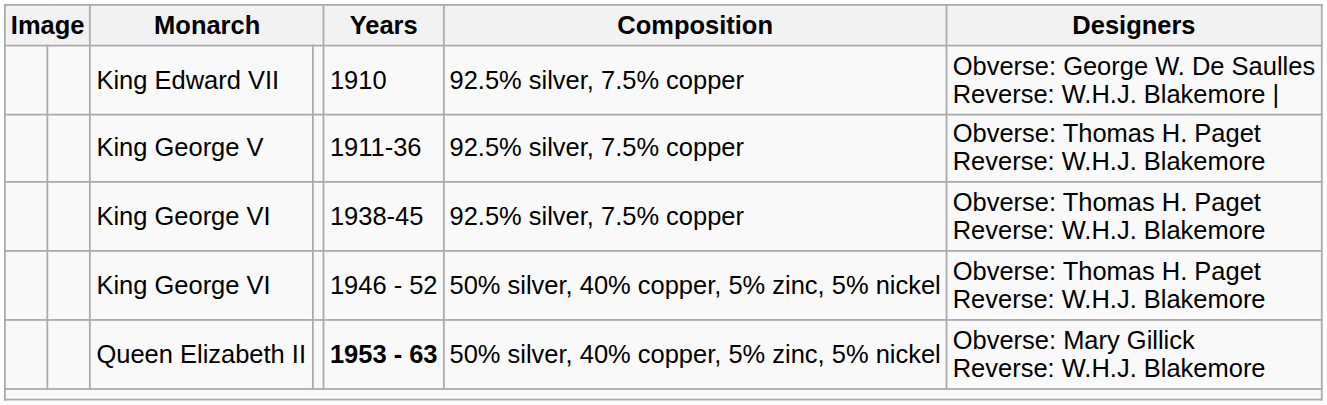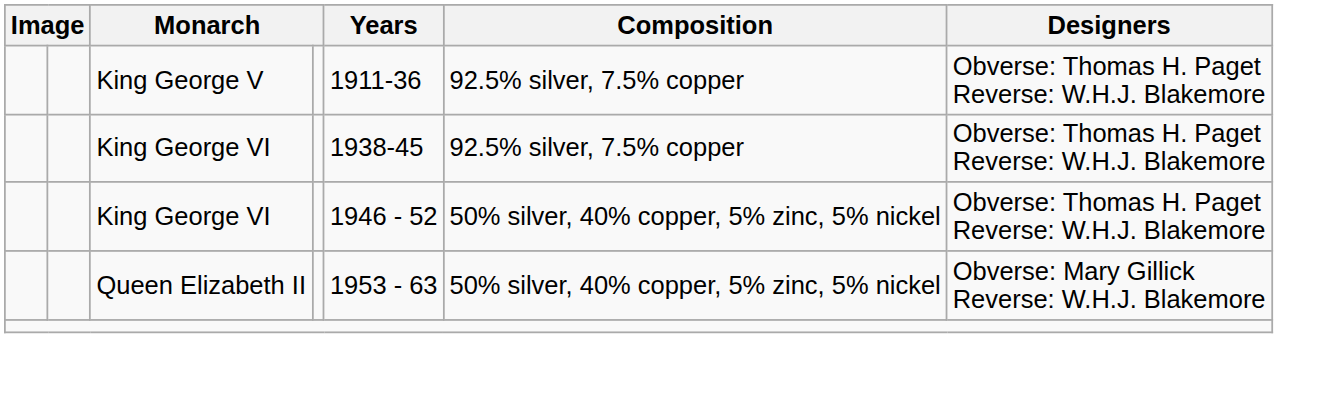- row: King Edward VII | 1910 | 92.5% silver, 7.5% copper | Obverse: George W. De Saulles Reverse: W.H.J. Blakemore |
Queen Elizabeth II | Years: bold -> normal
